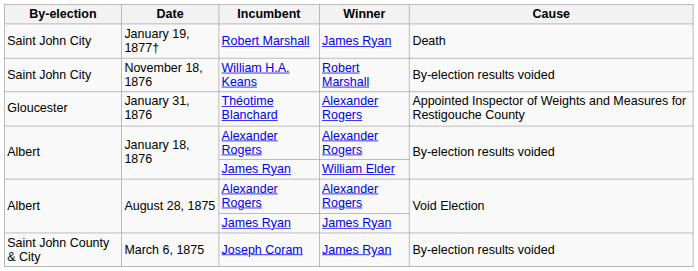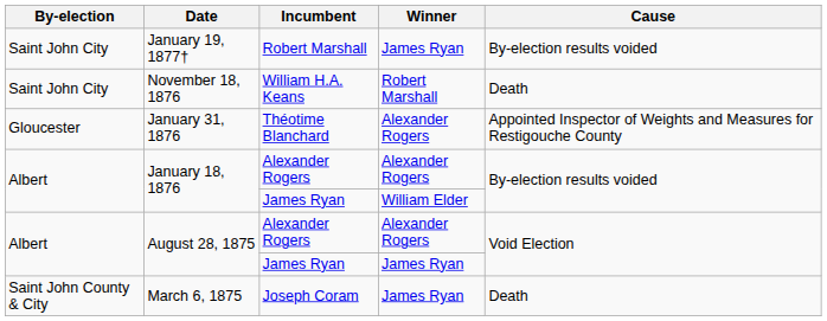January 19, 1877† | Cause: Death -> By-election results voided
November 18, 1876 | Cause: By-election results voided -> Death
March 6, 1875 | Cause: By-election results voided -> Death
